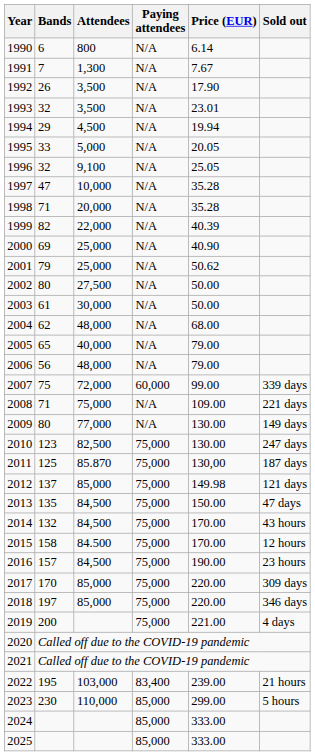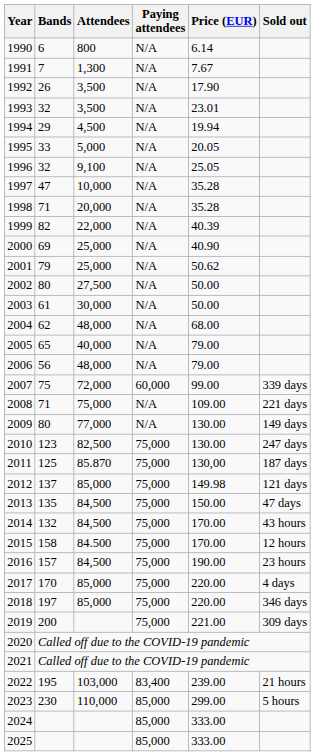2017 | Sold out: 309 days -> 4 days
2019 | Sold out: 4 days -> 309 days
